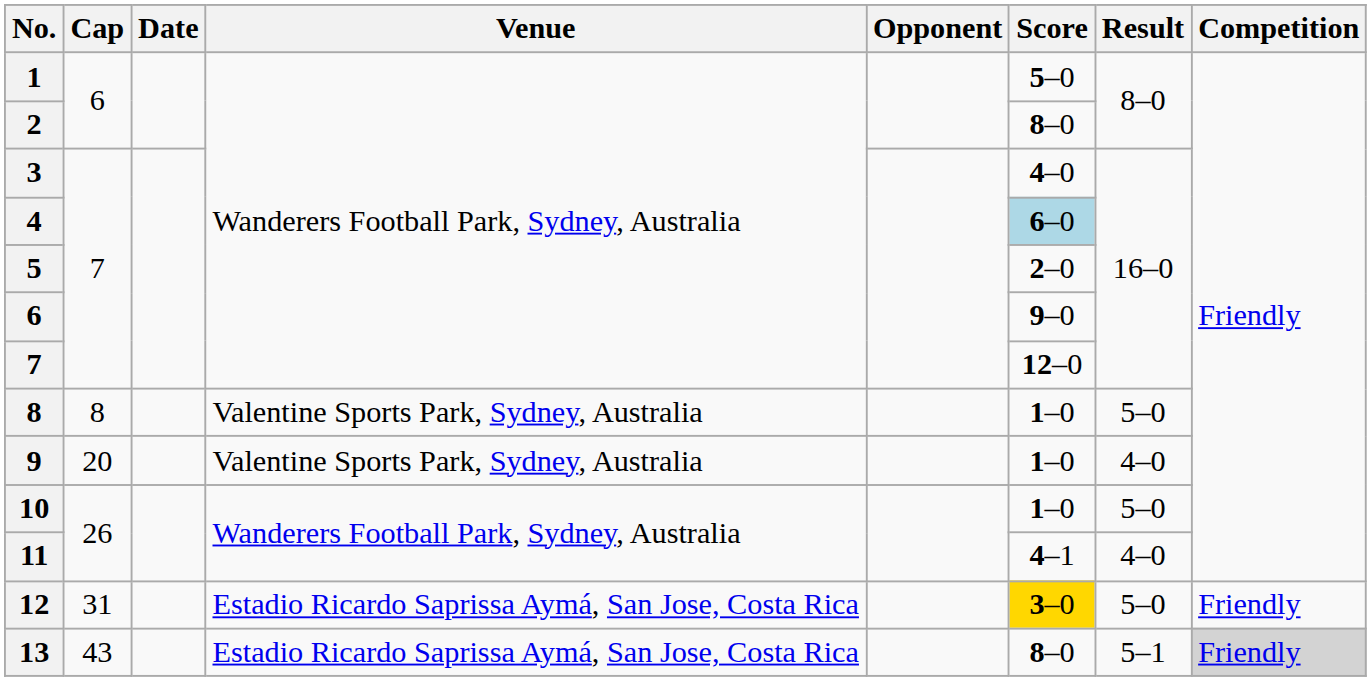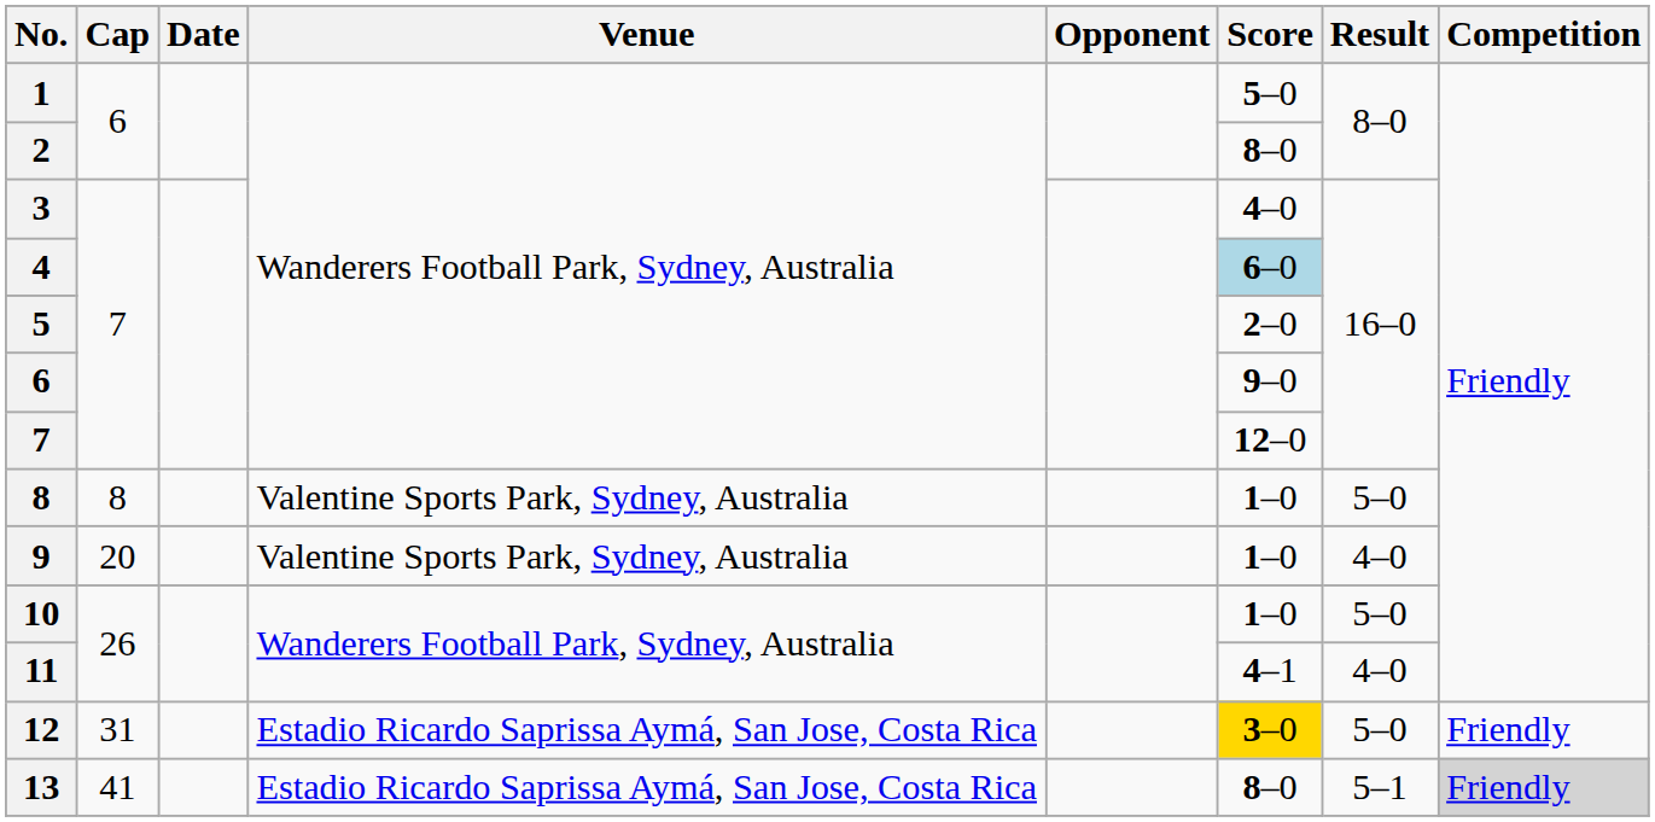13 | Cap: 43 -> 41
